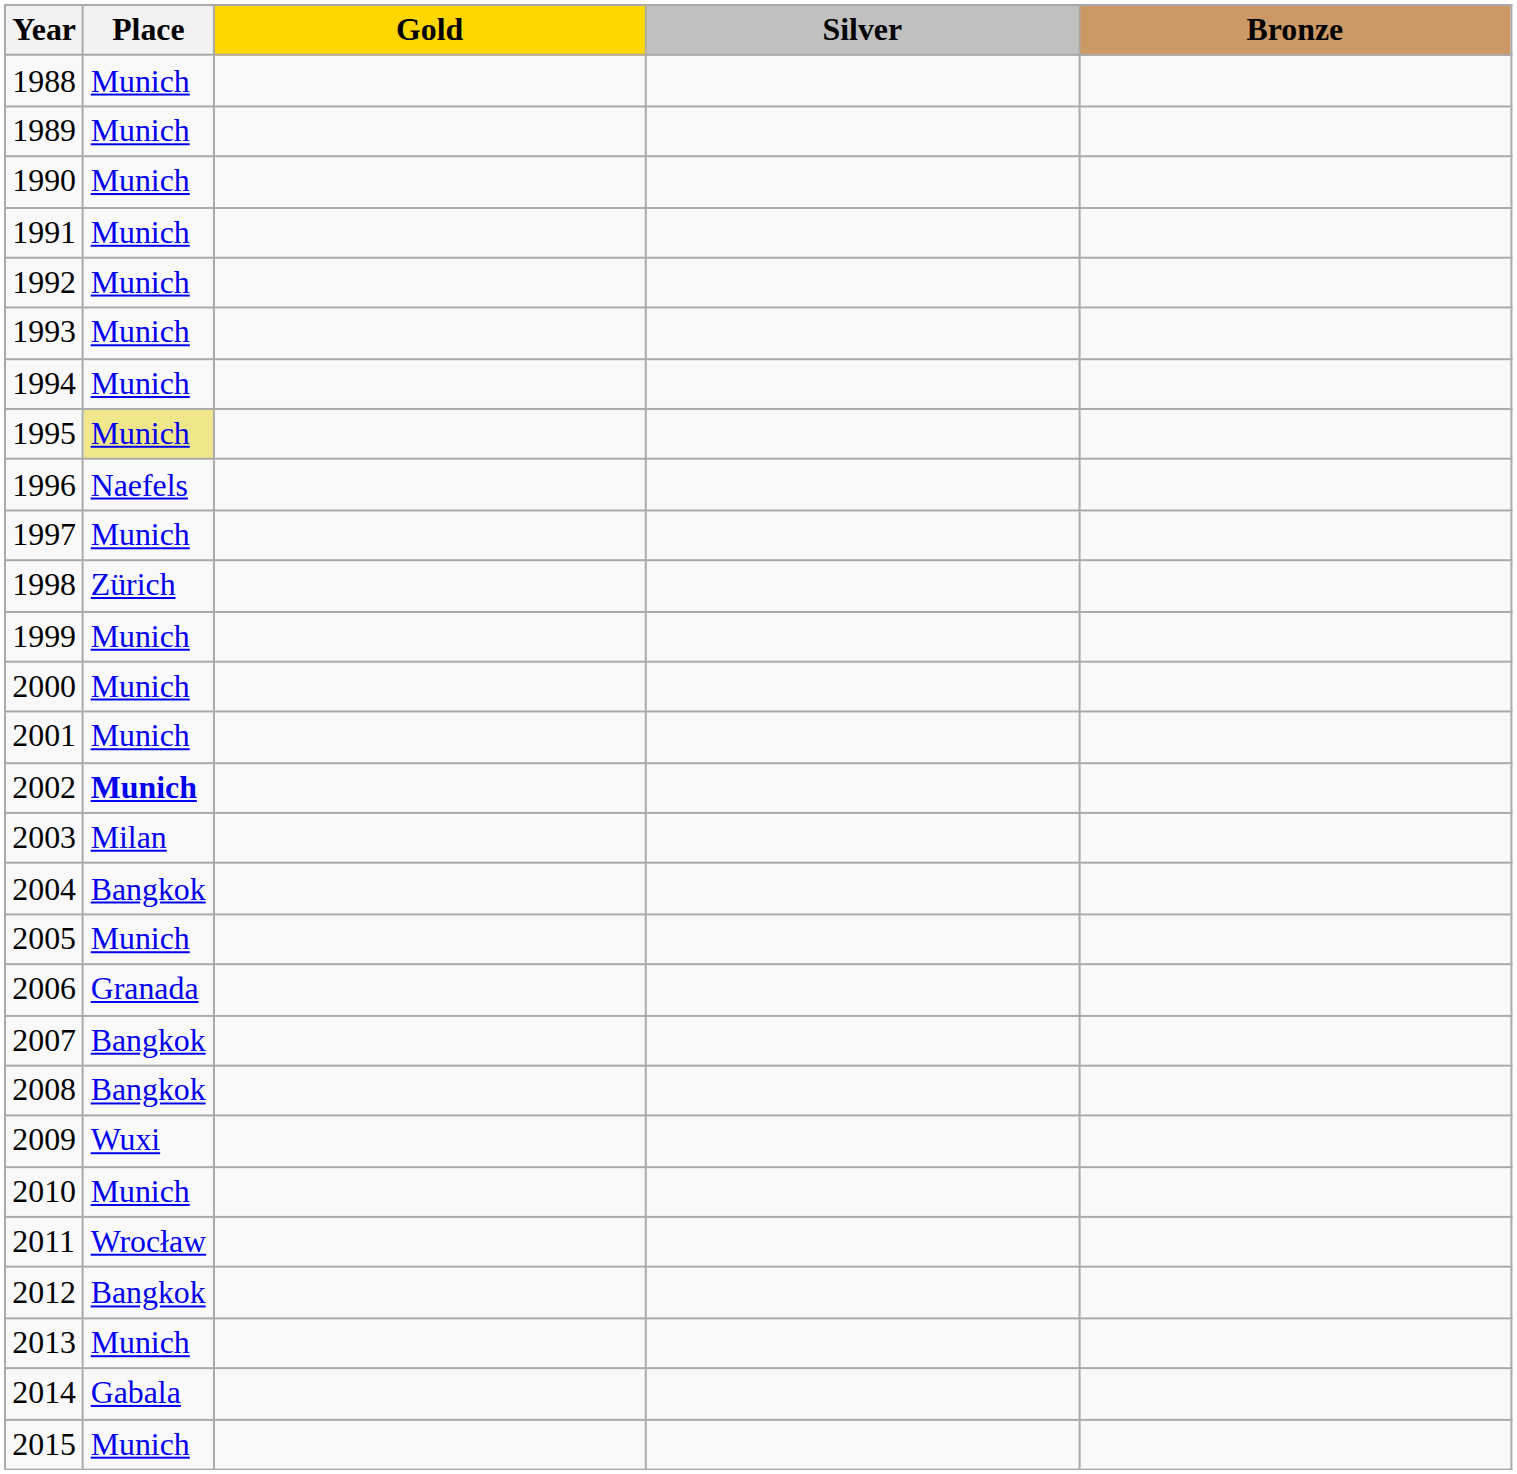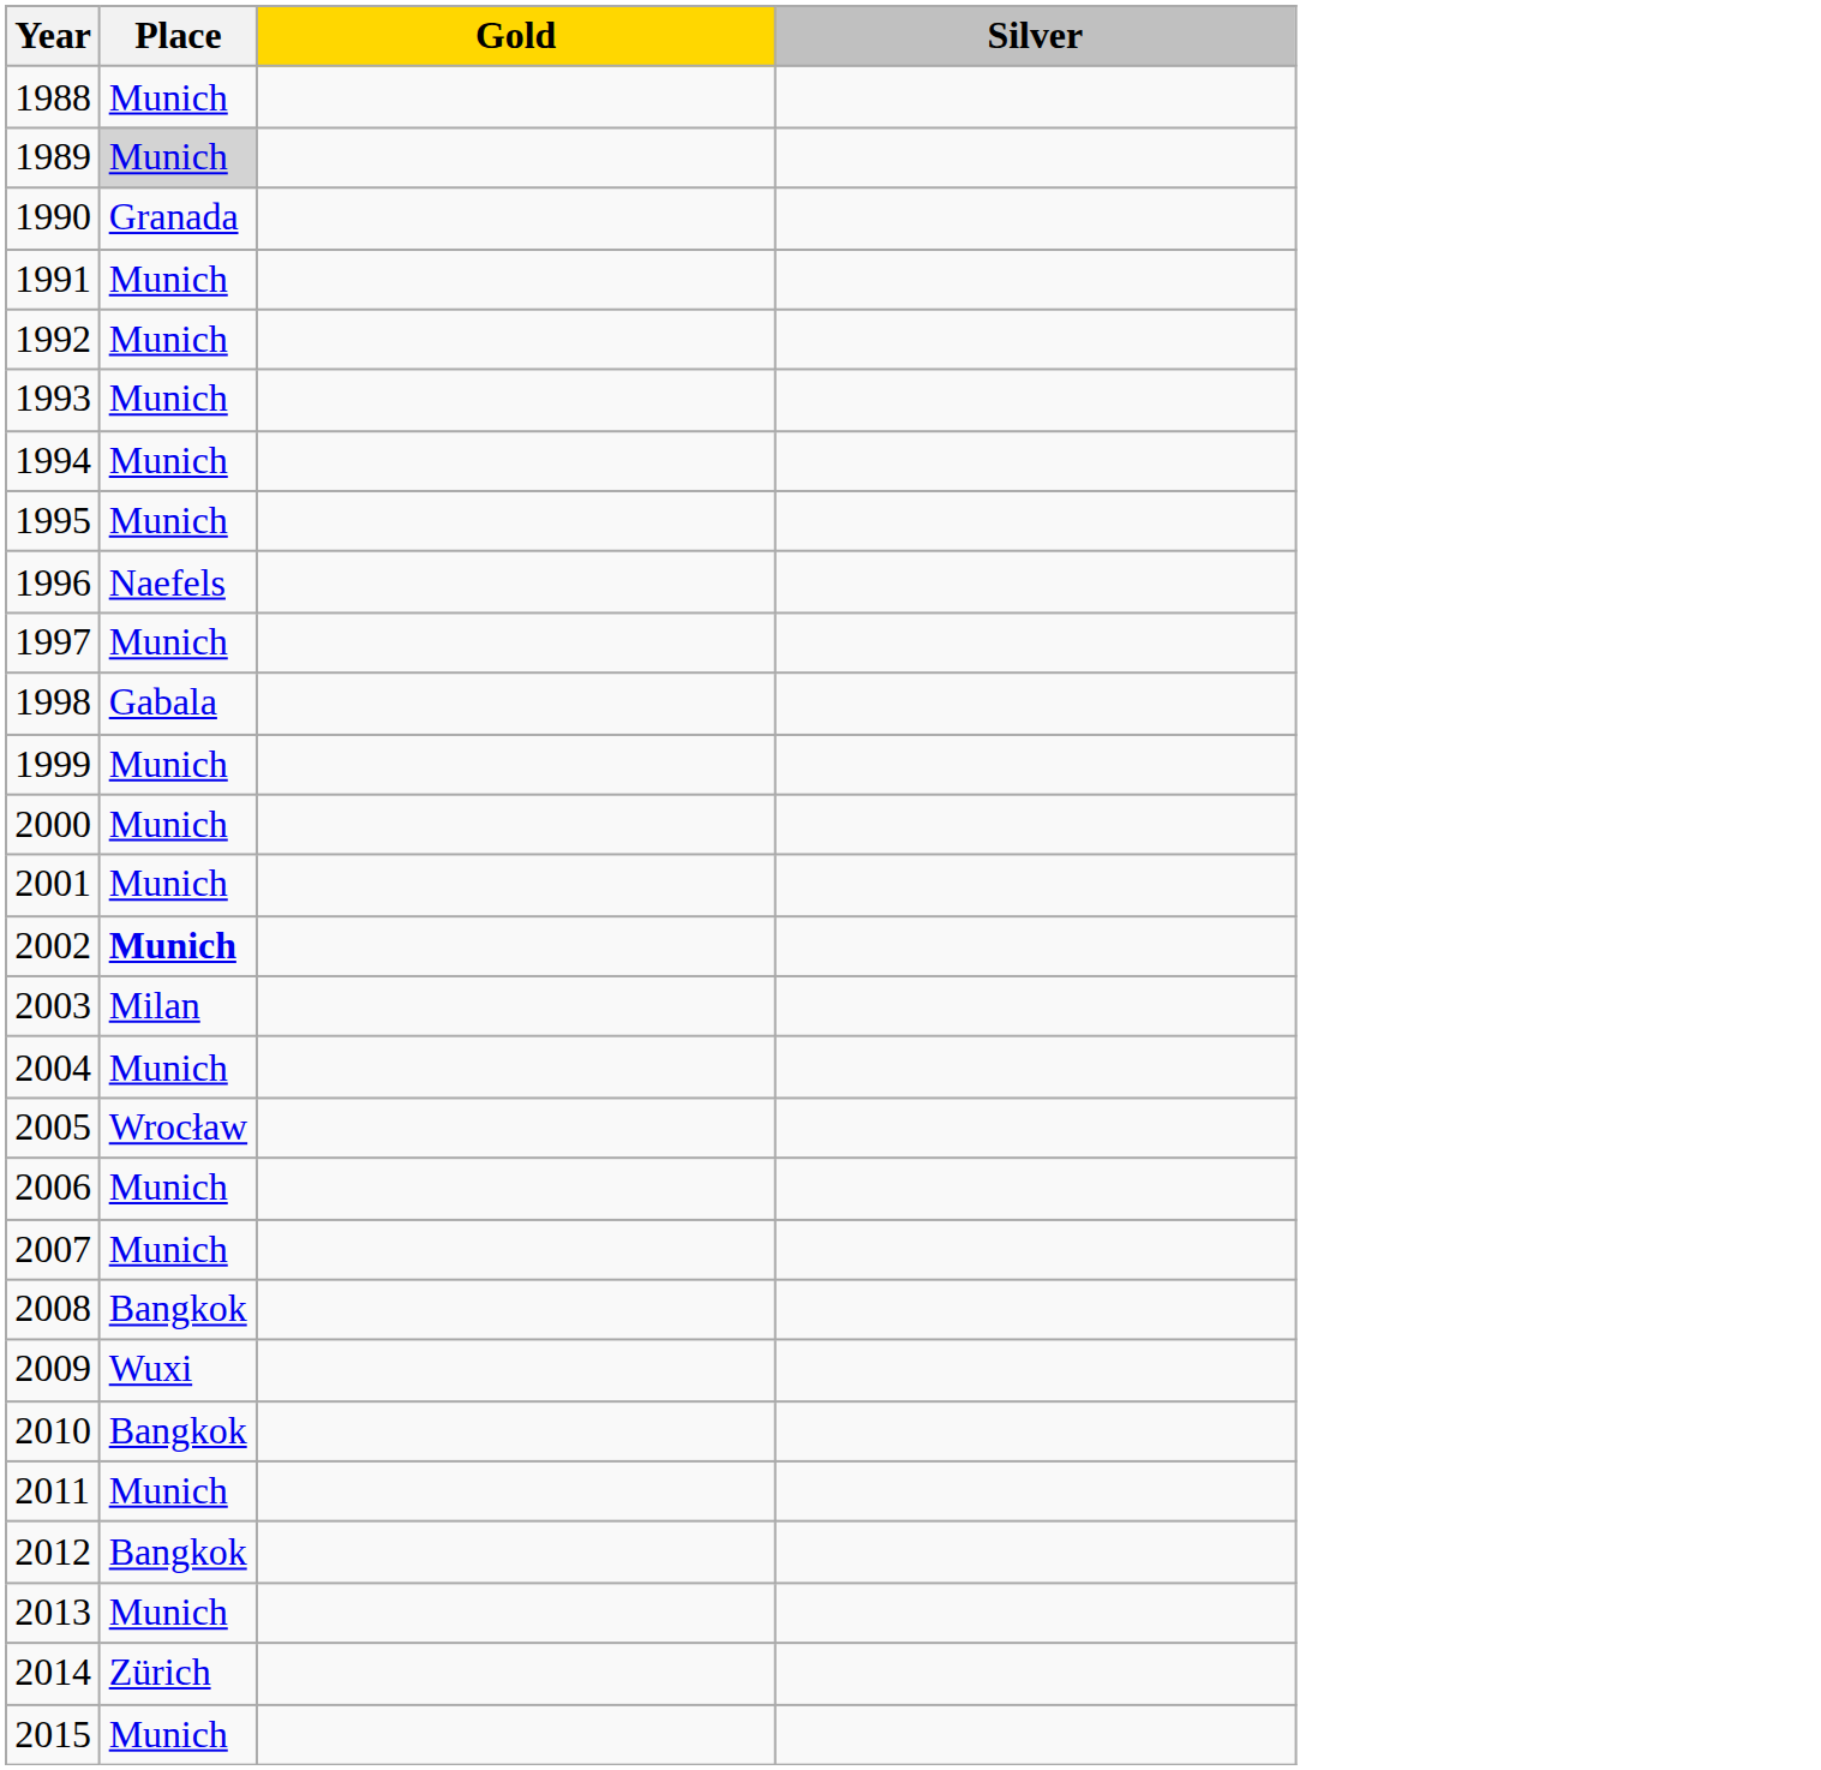- column: Bronze
1989 | Place: no background -> lightgrey background
1990 | Place: Munich -> Granada
1995 | Place: khaki background -> no background
1998 | Place: Zürich -> Gabala
2004 | Place: Bangkok -> Munich
2005 | Place: Munich -> Wrocław
2006 | Place: Granada -> Munich
2007 | Place: Bangkok -> Munich
2010 | Place: Munich -> Bangkok
2011 | Place: Wrocław -> Munich
2014 | Place: Gabala -> Zürich
